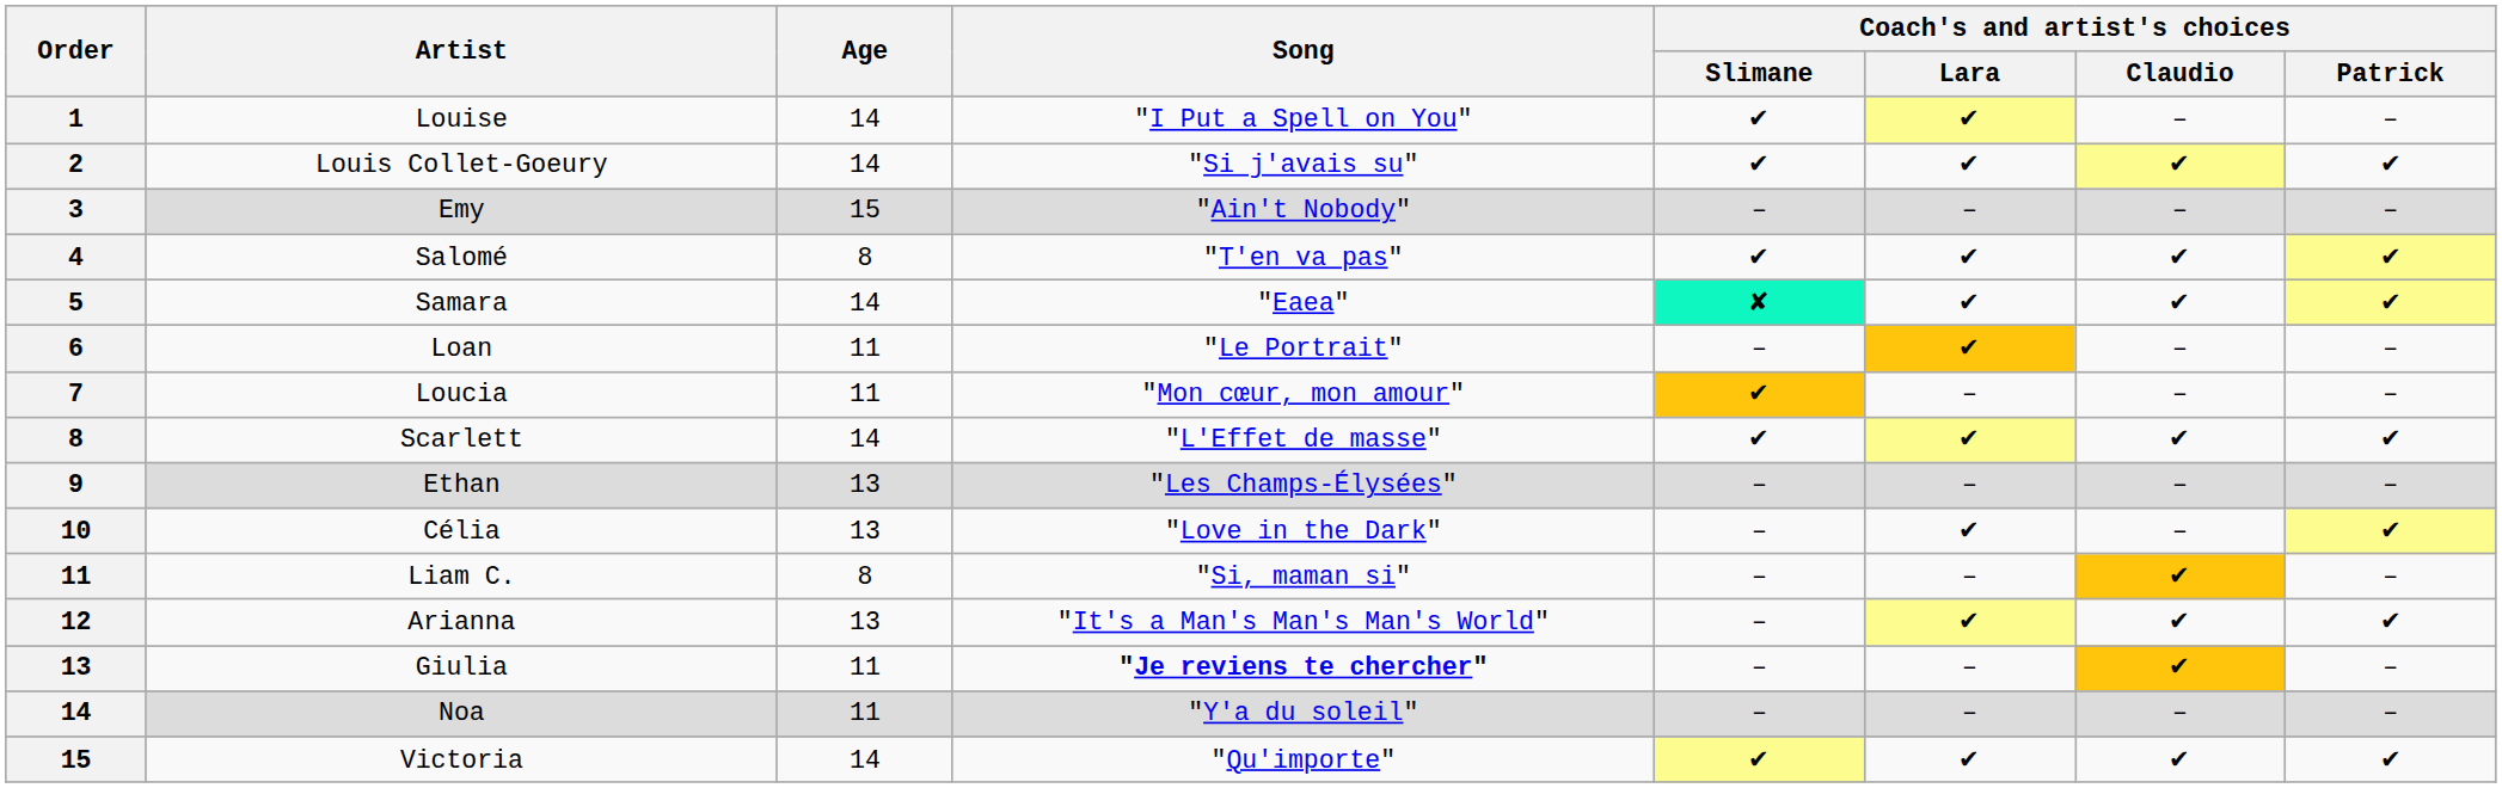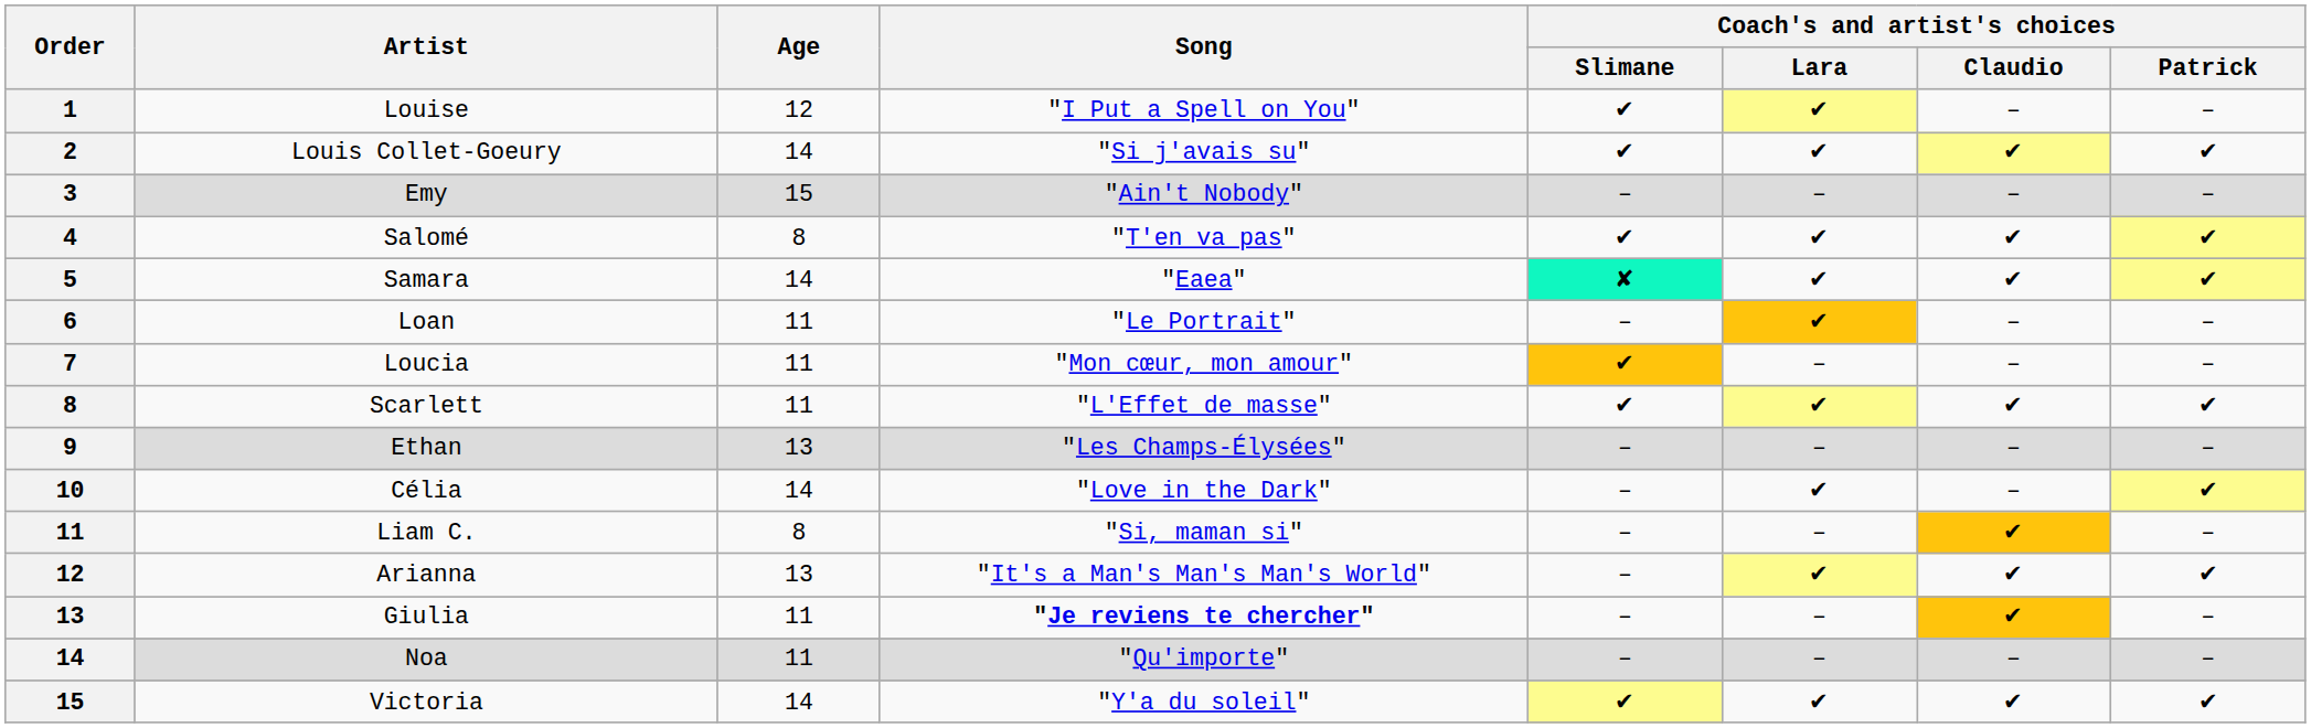Louise | Age: 14 -> 12
Scarlett | Age: 14 -> 11
Célia | Age: 13 -> 14
Noa | Song: "Y'a du soleil" -> "Qu'importe"
Victoria | Song: "Qu'importe" -> "Y'a du soleil"
